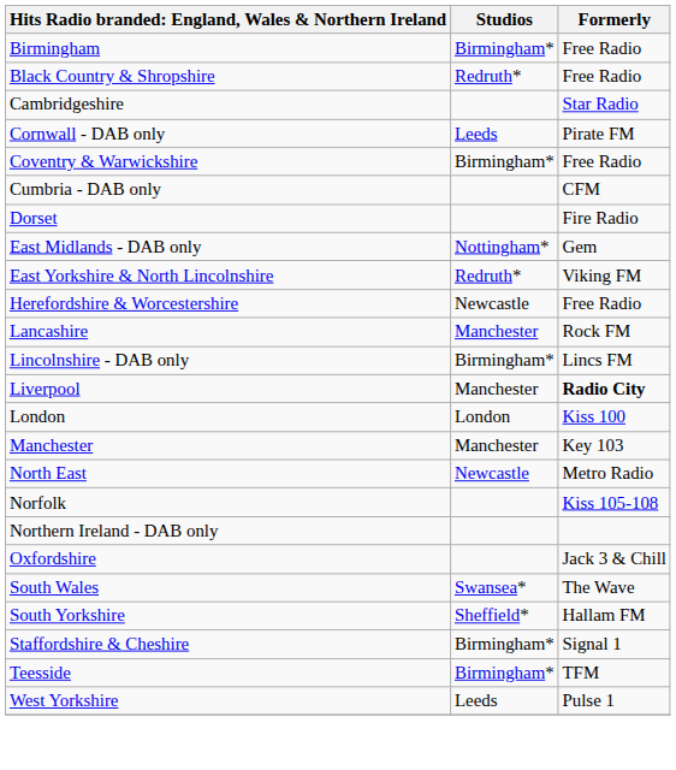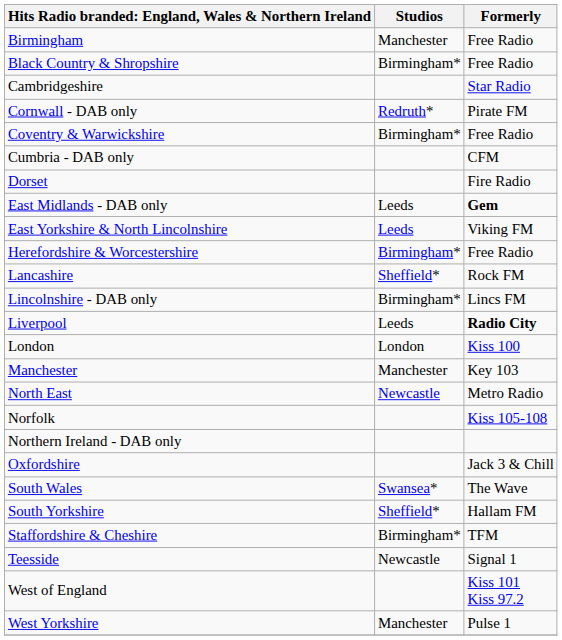Birmingham | Studios: Birmingham* -> Manchester
Black Country & Shropshire | Studios: Redruth* -> Birmingham*
Cornwall - DAB only | Studios: Leeds -> Redruth*
East Midlands - DAB only | Studios: Nottingham* -> Leeds
East Midlands - DAB only | Formerly: normal -> bold
East Yorkshire & North Lincolnshire | Studios: Redruth* -> Leeds
Herefordshire & Worcestershire | Studios: Newcastle -> Birmingham*
Lancashire | Studios: Manchester -> Sheffield*
Liverpool | Studios: Manchester -> Leeds
Staffordshire & Cheshire | Formerly: Signal 1 -> TFM
Teesside | Studios: Birmingham* -> Newcastle
Teesside | Formerly: TFM -> Signal 1
+ row: West of England | Kiss 101 Kiss 97.2
West Yorkshire | Studios: Leeds -> Manchester
